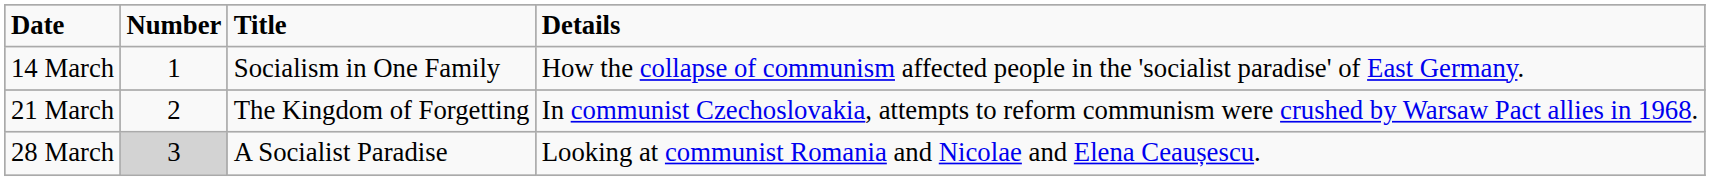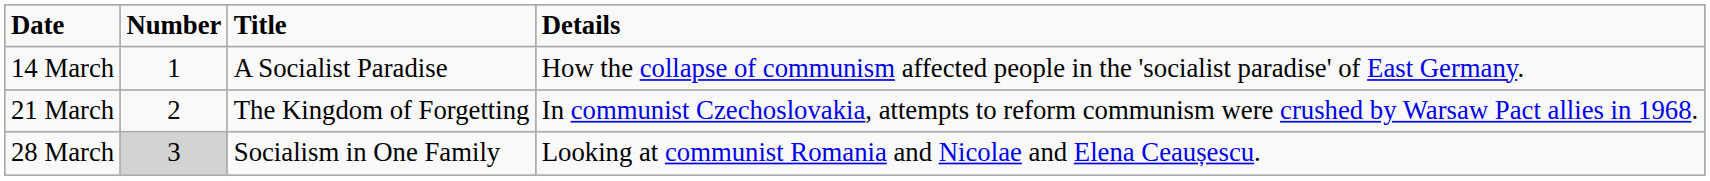14 March | Title: Socialism in One Family -> A Socialist Paradise
28 March | Title: A Socialist Paradise -> Socialism in One Family
